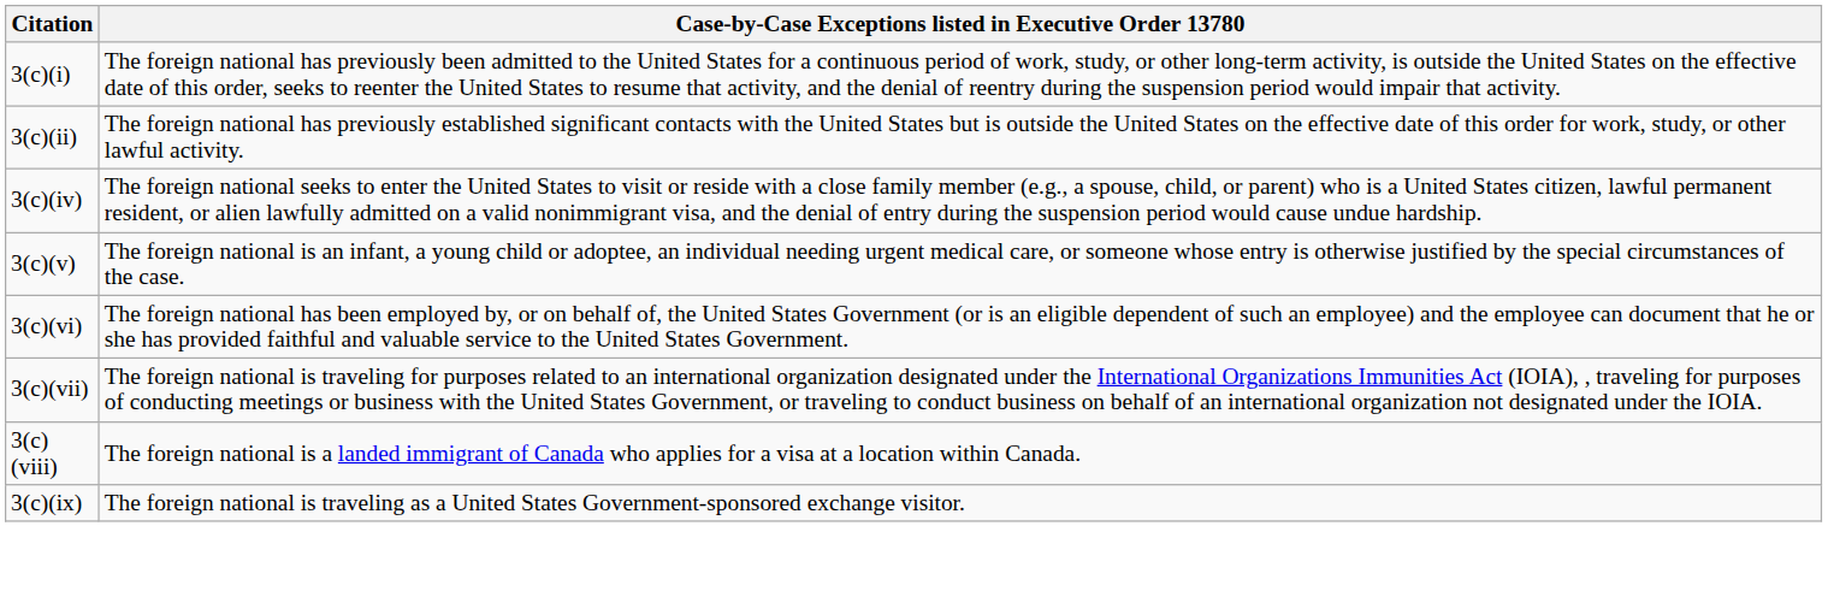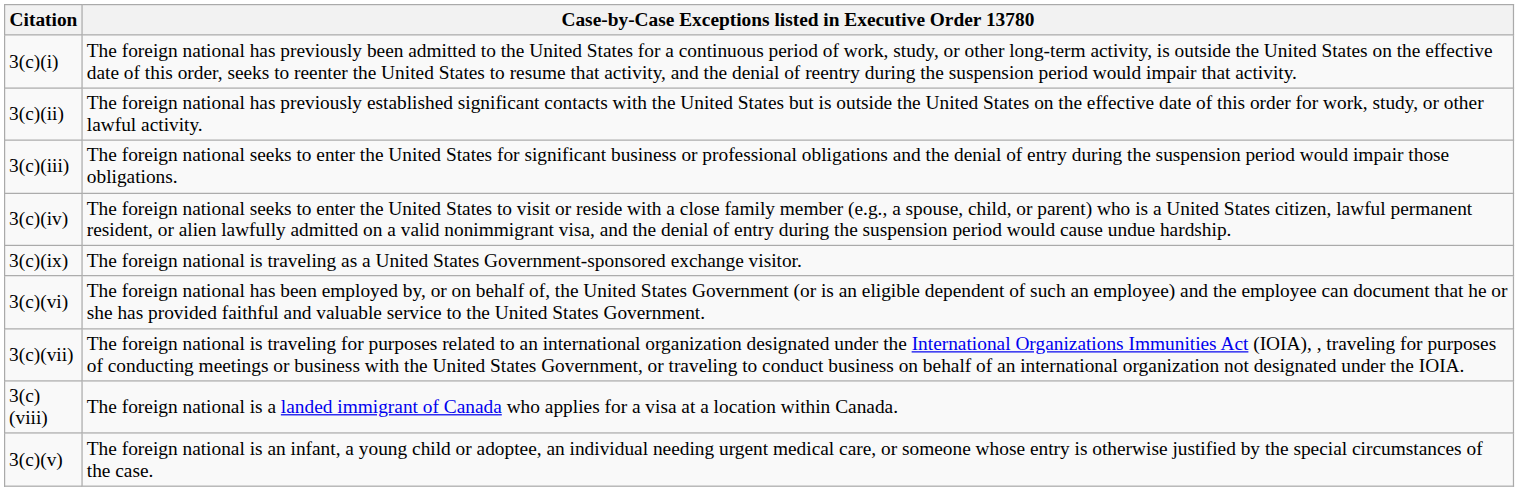+ row: 3(c)(iii) | The foreign national seeks to enter the United States for significant business or professional obligations and the denial of entry during the suspension period would impair those obligations.
rows swapped: 3(c)(v) <-> 3(c)(ix)
